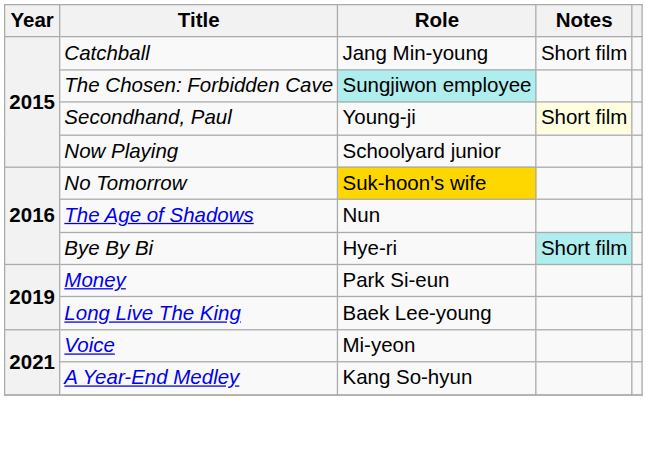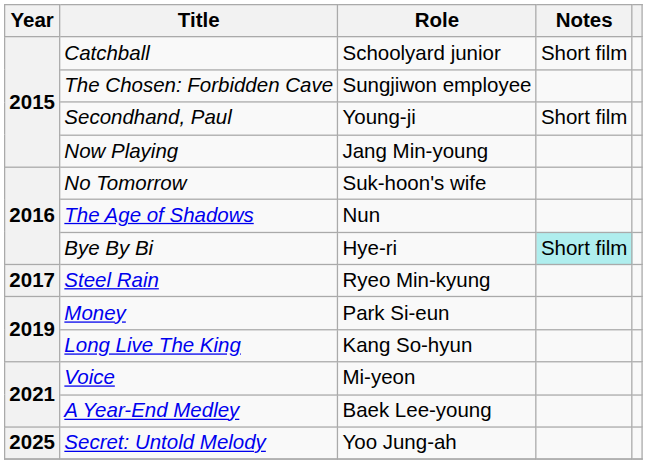Catchball | Role: Jang Min-young -> Schoolyard junior
The Chosen: Forbidden Cave | Role: paleturquoise background -> no background
Secondhand, Paul | Notes: lightyellow background -> no background
Now Playing | Role: Schoolyard junior -> Jang Min-young
No Tomorrow | Role: gold background -> no background
+ row: 2017 | Steel Rain | Ryeo Min-kyung
Long Live The King | Role: Baek Lee-young -> Kang So-hyun
A Year-End Medley | Role: Kang So-hyun -> Baek Lee-young
+ row: 2025 | Secret: Untold Melody | Yoo Jung-ah
